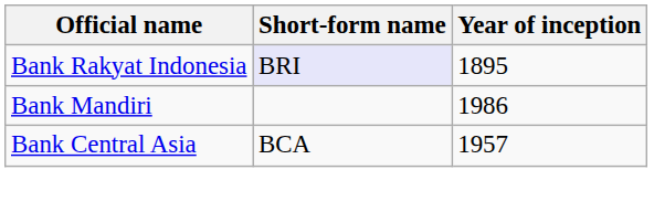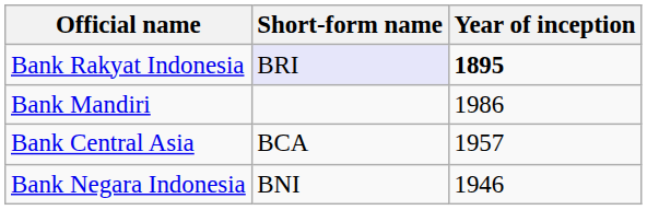Bank Rakyat Indonesia | Year of inception: normal -> bold
+ row: Bank Negara Indonesia | BNI | 1946
